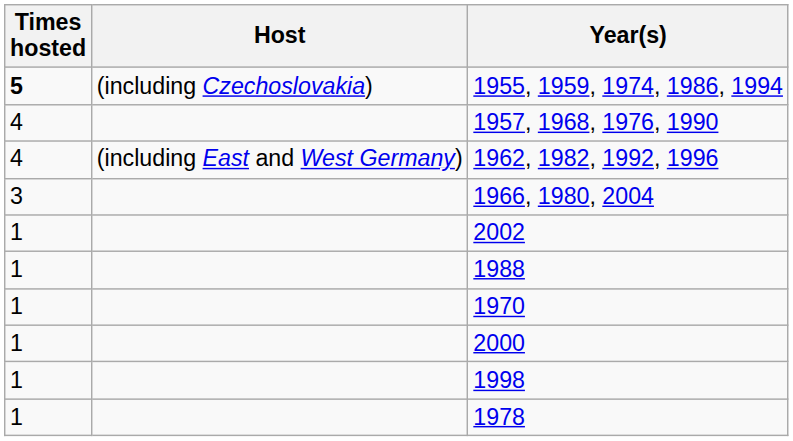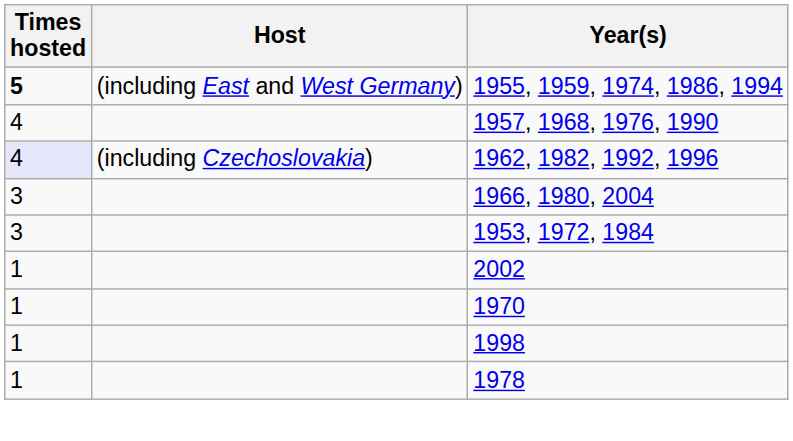1955, 1959, 1974, 1986, 1994 | Host: (including Czechoslovakia) -> (including East and West Germany)
1962, 1982, 1992, 1996 | Times hosted: no background -> lavender background
1962, 1982, 1992, 1996 | Host: (including East and West Germany) -> (including Czechoslovakia)
+ row: 3 | 1953, 1972, 1984
- row: 1 | 1988
- row: 1 | 2000
